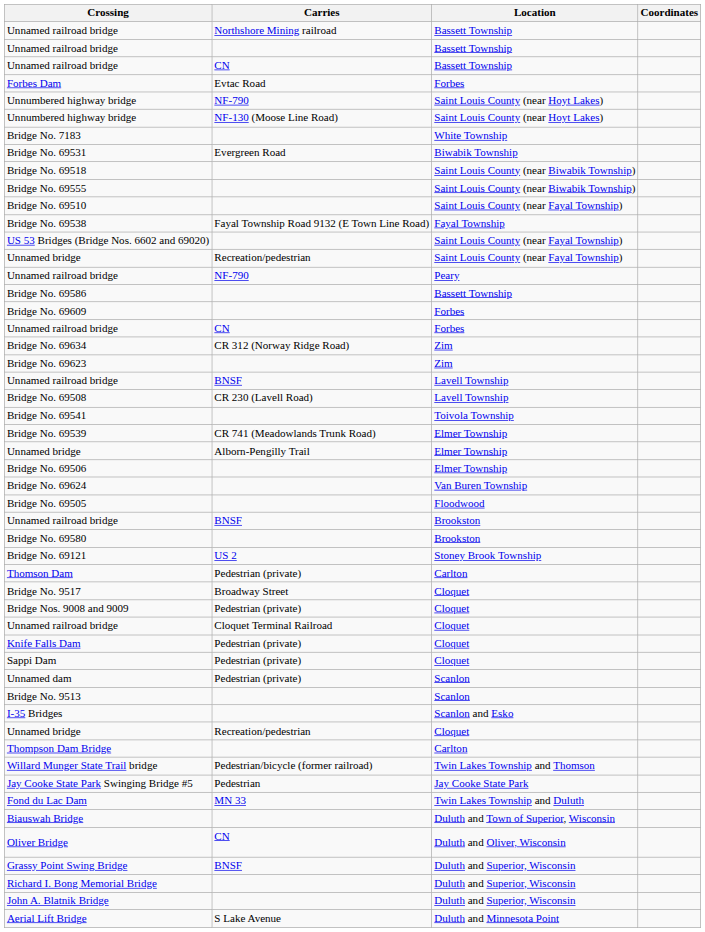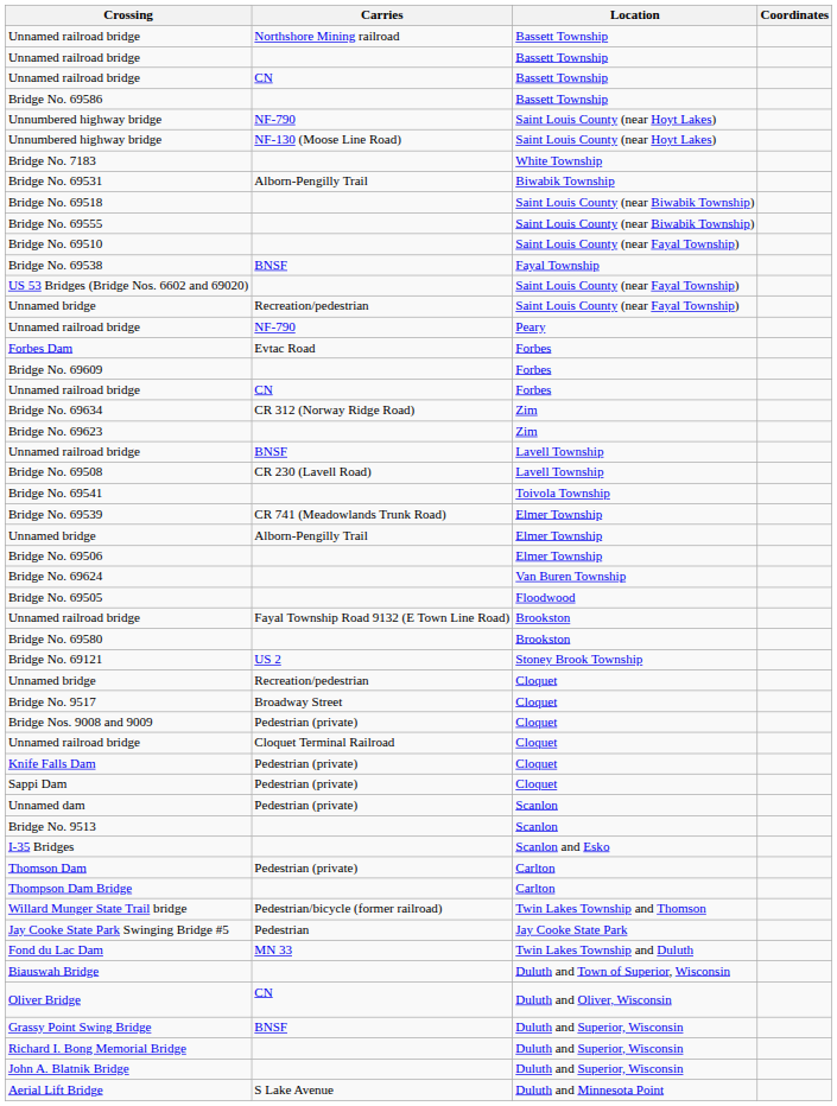rows swapped: Bridge No. 69586 <-> Forbes Dam
Bridge No. 69531 | Carries: Evergreen Road -> Alborn-Pengilly Trail
Bridge No. 69538 | Carries: Fayal Township Road 9132 (E Town Line Road) -> BNSF
Unnamed railroad bridge / Brookston | Carries: BNSF -> Fayal Township Road 9132 (E Town Line Road)
rows swapped: Unnamed bridge / Cloquet <-> Thomson Dam
